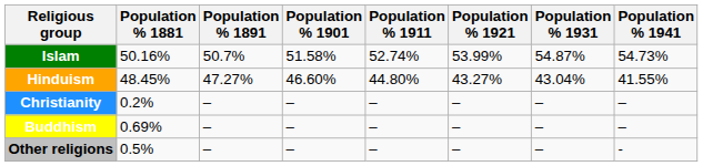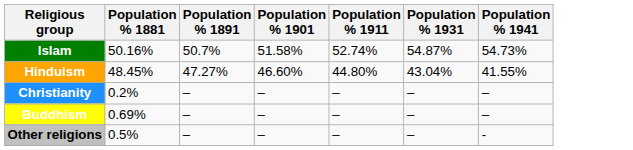- column: Population % 1921 | 53.99% | 43.27% | – | – | –
